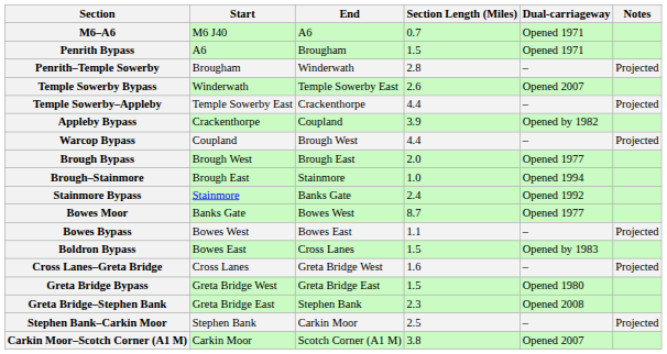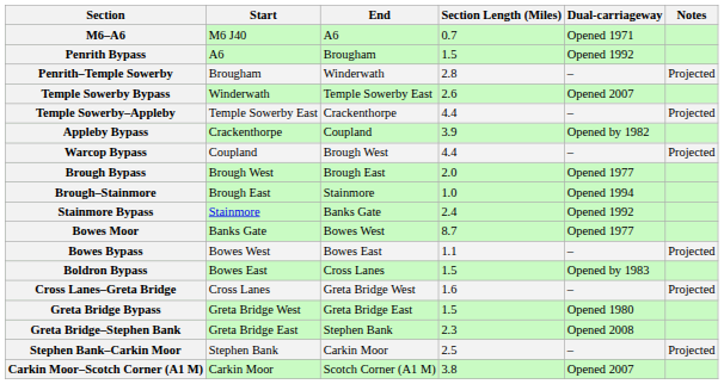Penrith Bypass | Dual-carriageway: Opened 1971 -> Opened 1992
